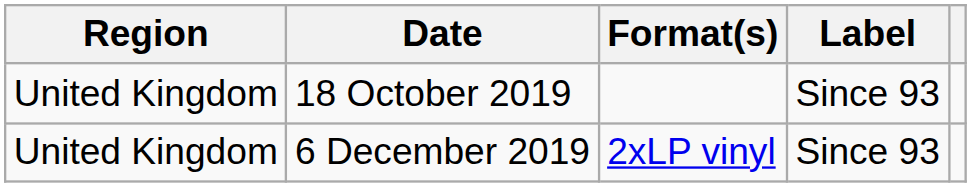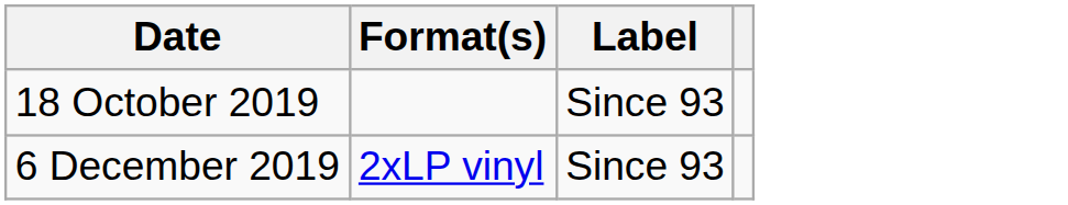- column: Region | United Kingdom | United Kingdom
